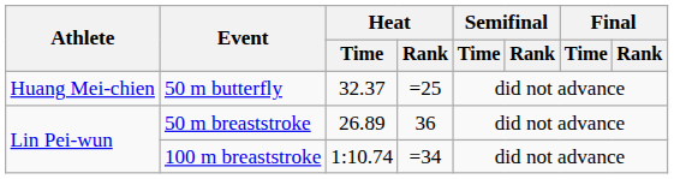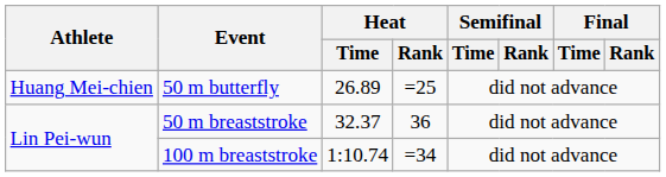50 m butterfly | Heat / Time: 32.37 -> 26.89
50 m breaststroke | Heat / Time: 26.89 -> 32.37
